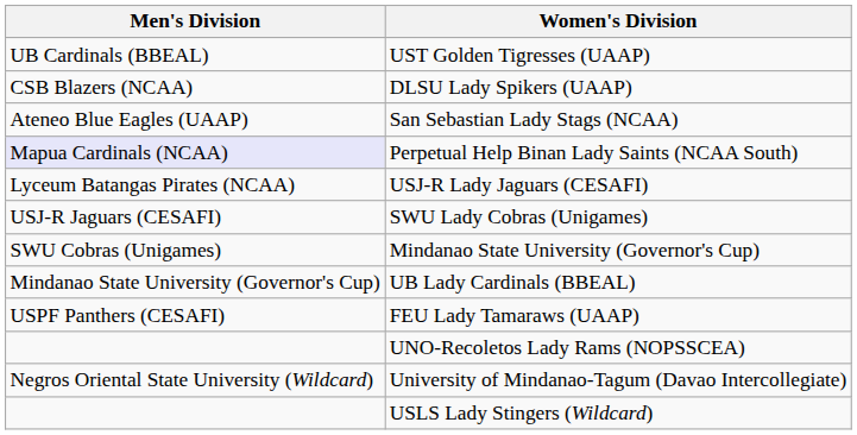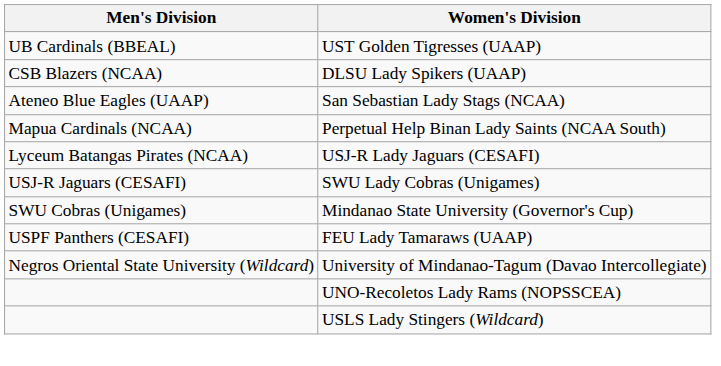Perpetual Help Binan Lady Saints (NCAA South) | Men's Division: lavender background -> no background
- row: Mindanao State University (Governor's Cup) | UB Lady Cardinals (BBEAL)
rows swapped: University of Mindanao-Tagum (Davao Intercollegiate) <-> UNO-Recoletos Lady Rams (NOPSSCEA)
